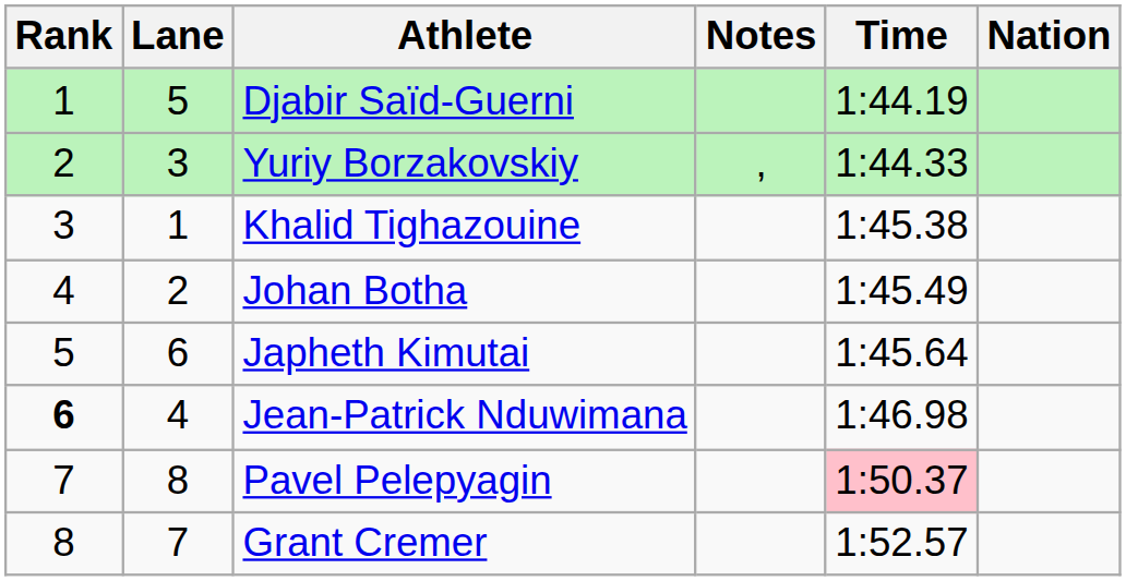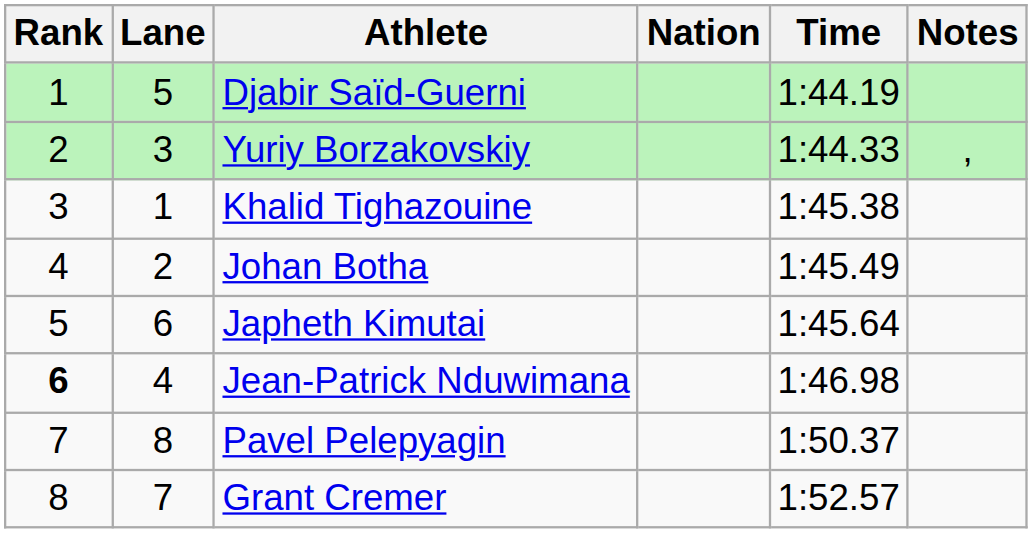columns swapped: Nation <-> Notes
Pavel Pelepyagin | Time: pink background -> no background
